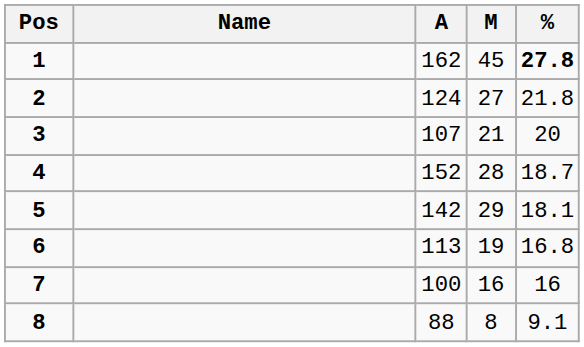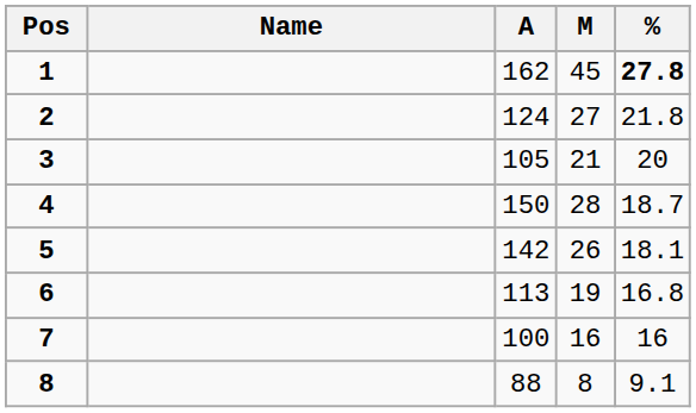3 | A: 107 -> 105
4 | A: 152 -> 150
5 | M: 29 -> 26
